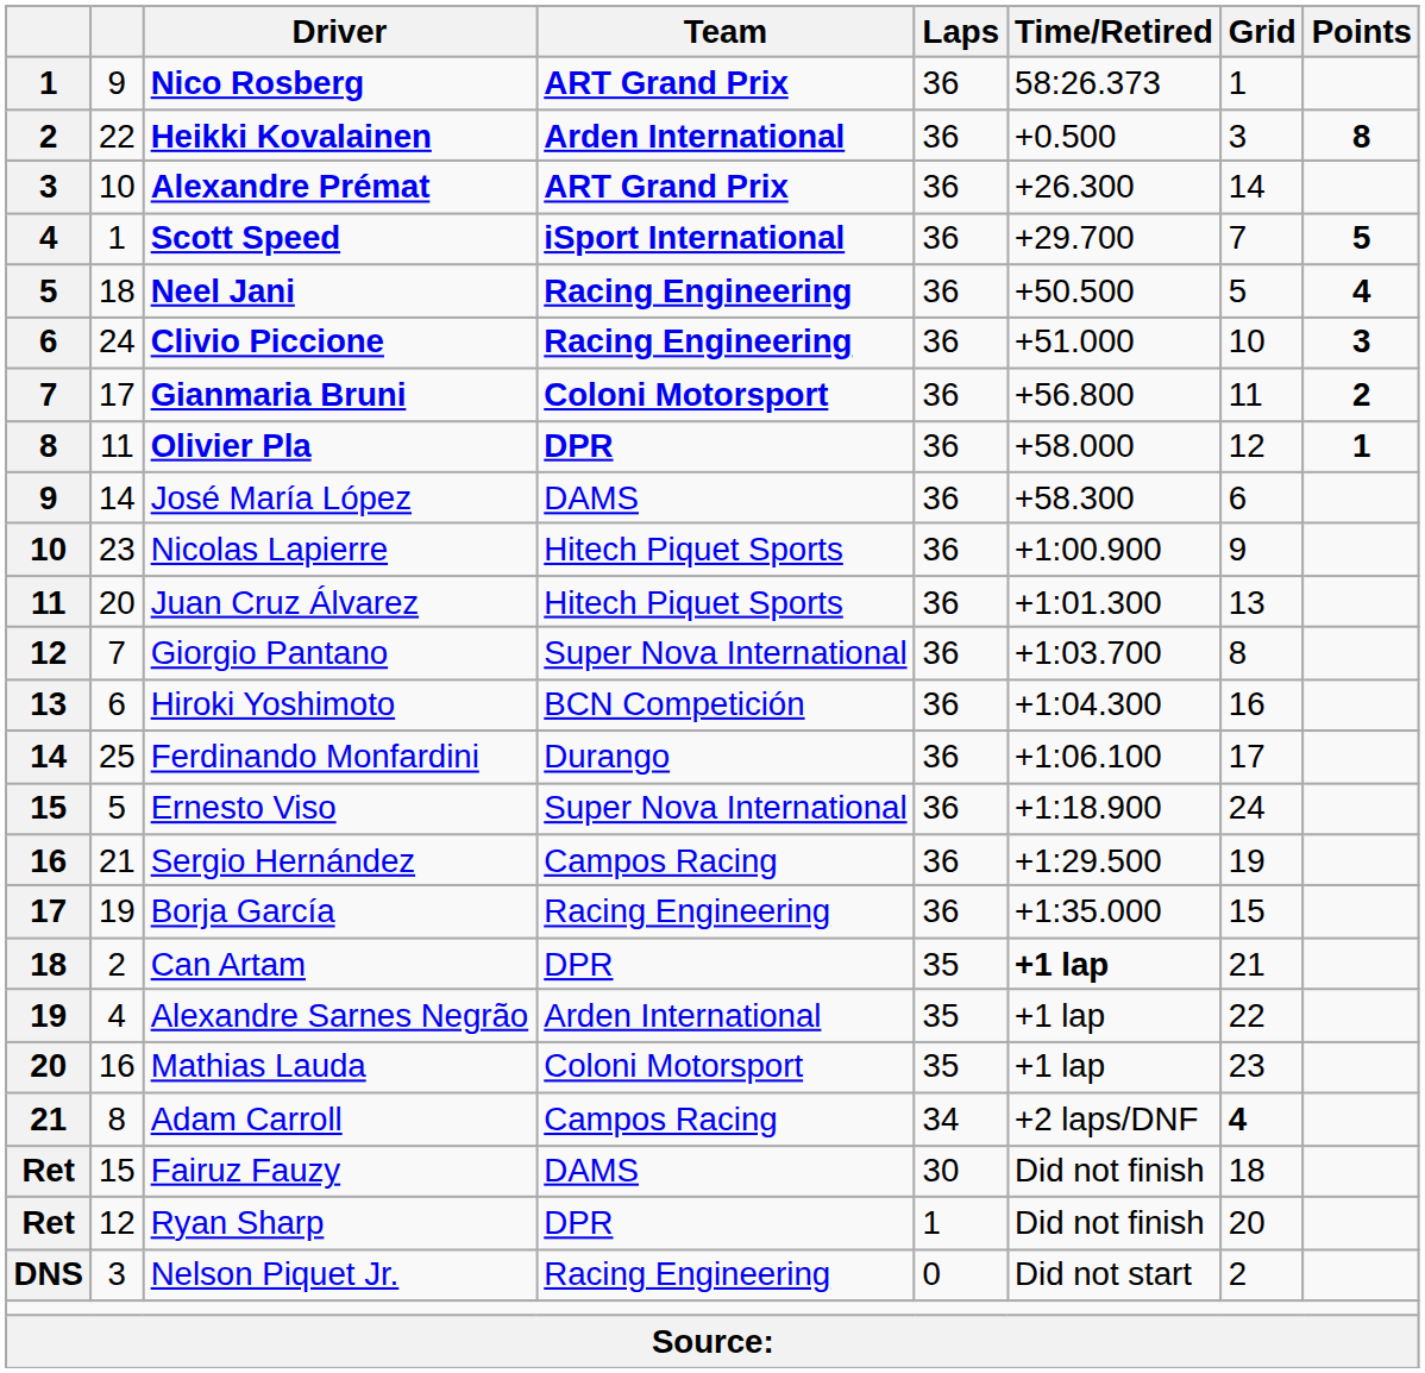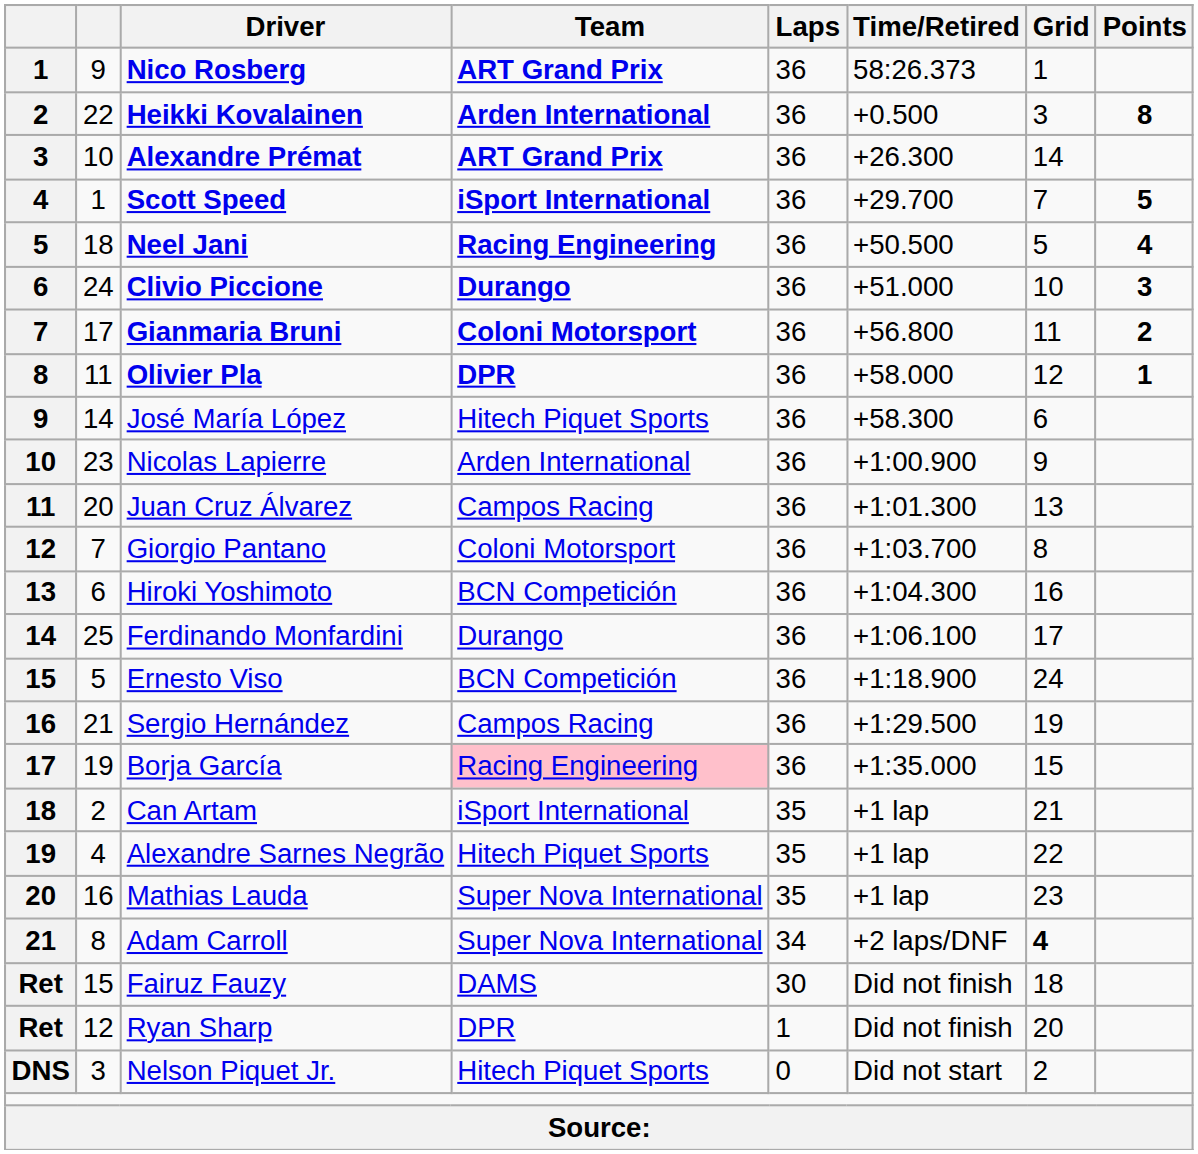Clivio Piccione | Team: Racing Engineering -> Durango
José María López | Team: DAMS -> Hitech Piquet Sports
Nicolas Lapierre | Team: Hitech Piquet Sports -> Arden International
Juan Cruz Álvarez | Team: Hitech Piquet Sports -> Campos Racing
Giorgio Pantano | Team: Super Nova International -> Coloni Motorsport
Ernesto Viso | Team: Super Nova International -> BCN Competición
Borja García | Team: no background -> pink background
Can Artam | Team: DPR -> iSport International
Can Artam | Time/Retired: bold -> normal
Alexandre Sarnes Negrão | Team: Arden International -> Hitech Piquet Sports
Mathias Lauda | Team: Coloni Motorsport -> Super Nova International
Adam Carroll | Team: Campos Racing -> Super Nova International
Nelson Piquet Jr. | Team: Racing Engineering -> Hitech Piquet Sports
